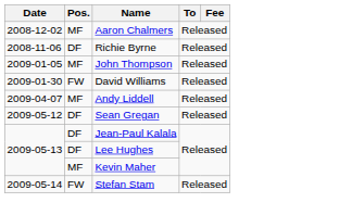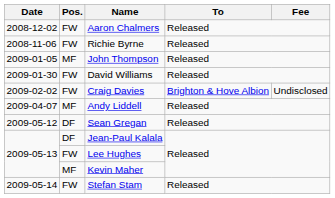Aaron Chalmers | Pos.: MF -> FW
Richie Byrne | Pos.: DF -> FW
+ row: 2009-02-02 | FW | Craig Davies | Brighton & Hove Albion | Undisclosed
Lee Hughes | Pos.: DF -> FW
